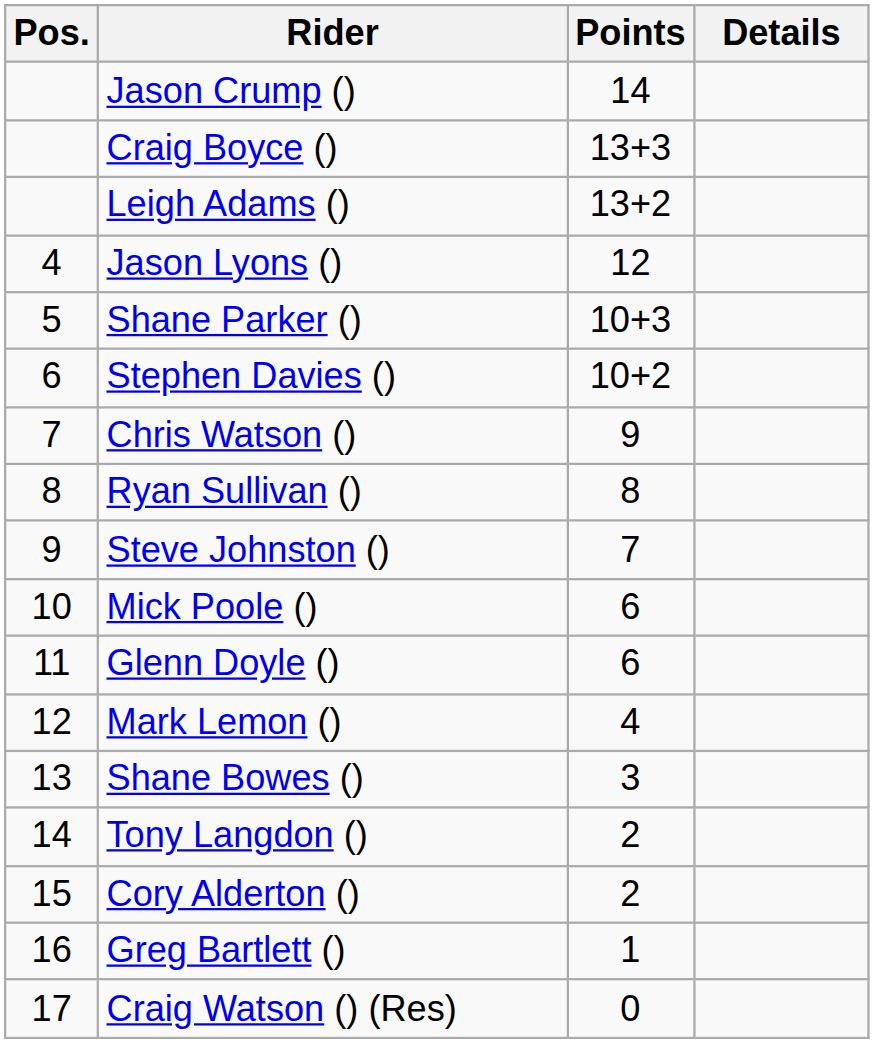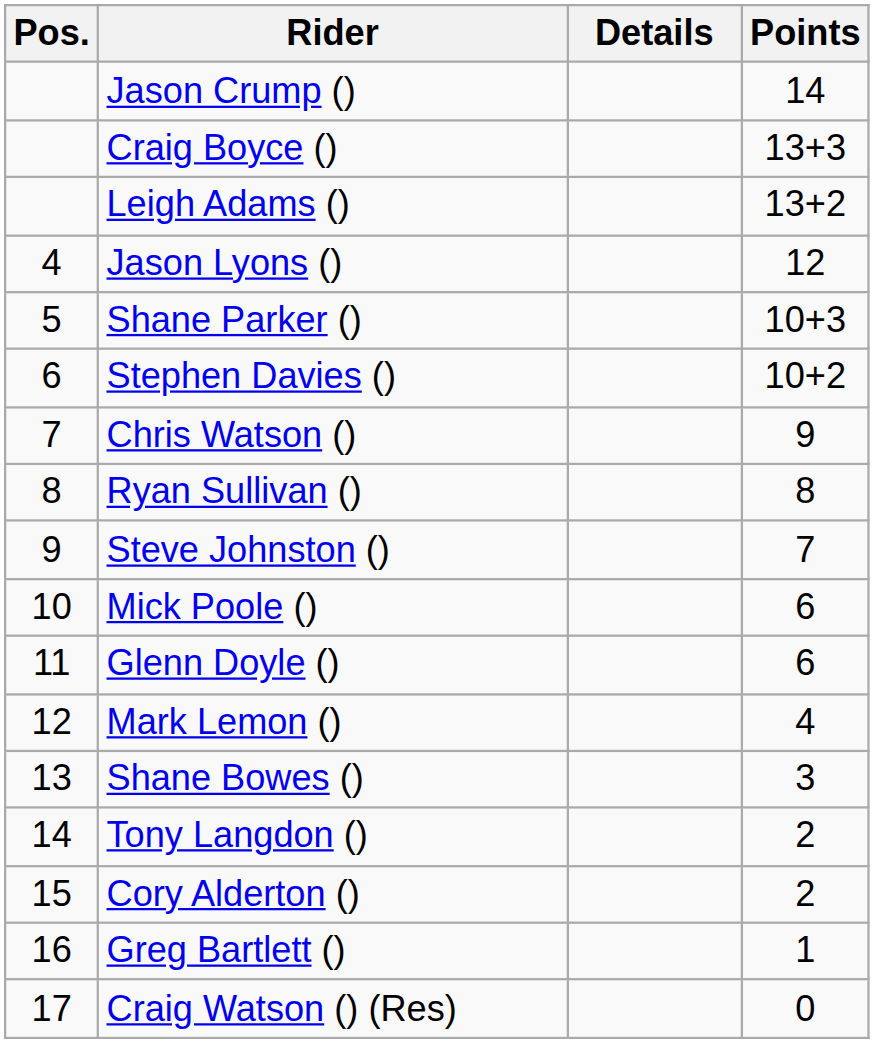columns swapped: Points <-> Details
